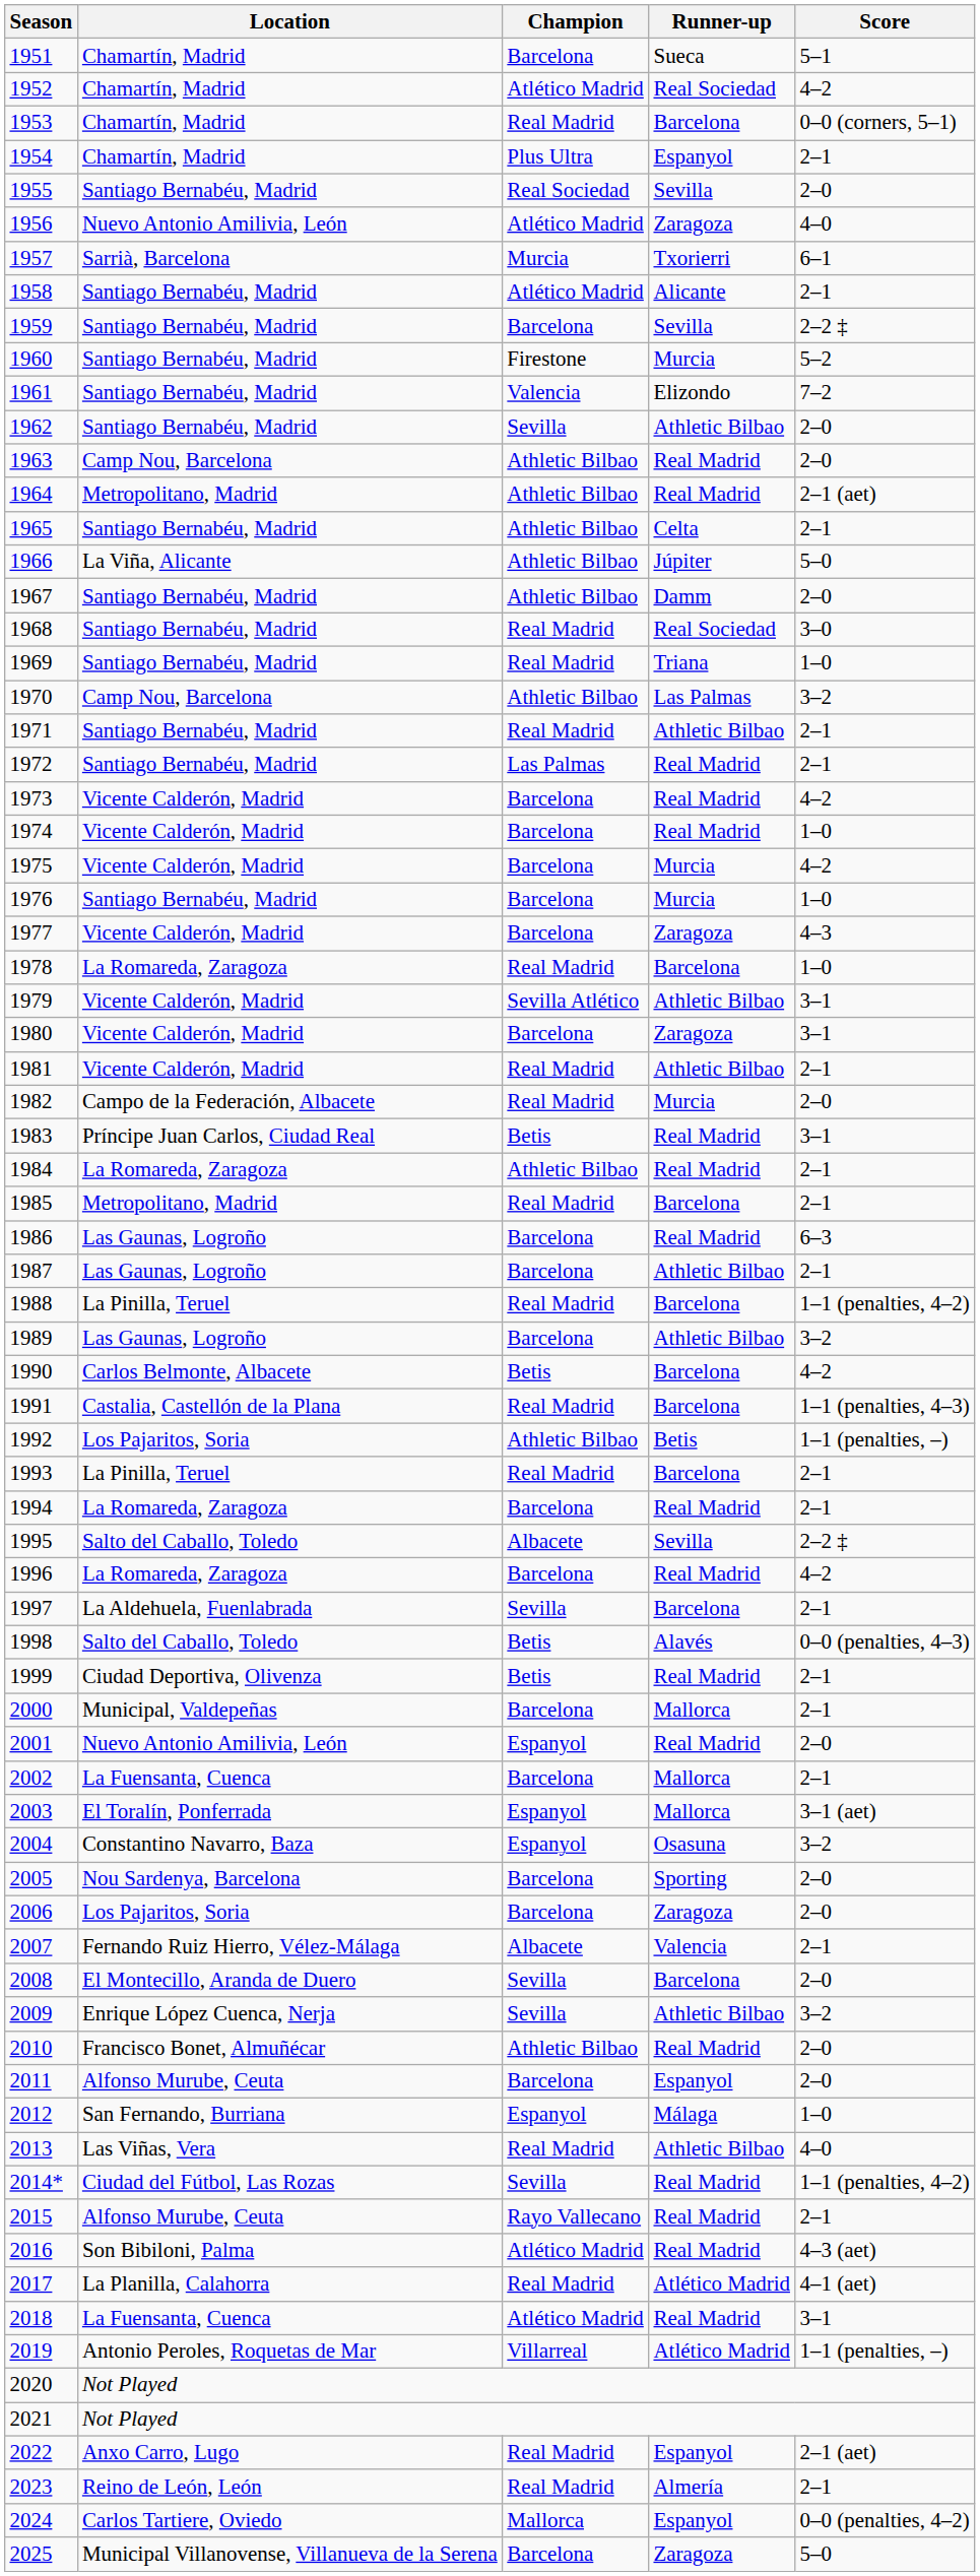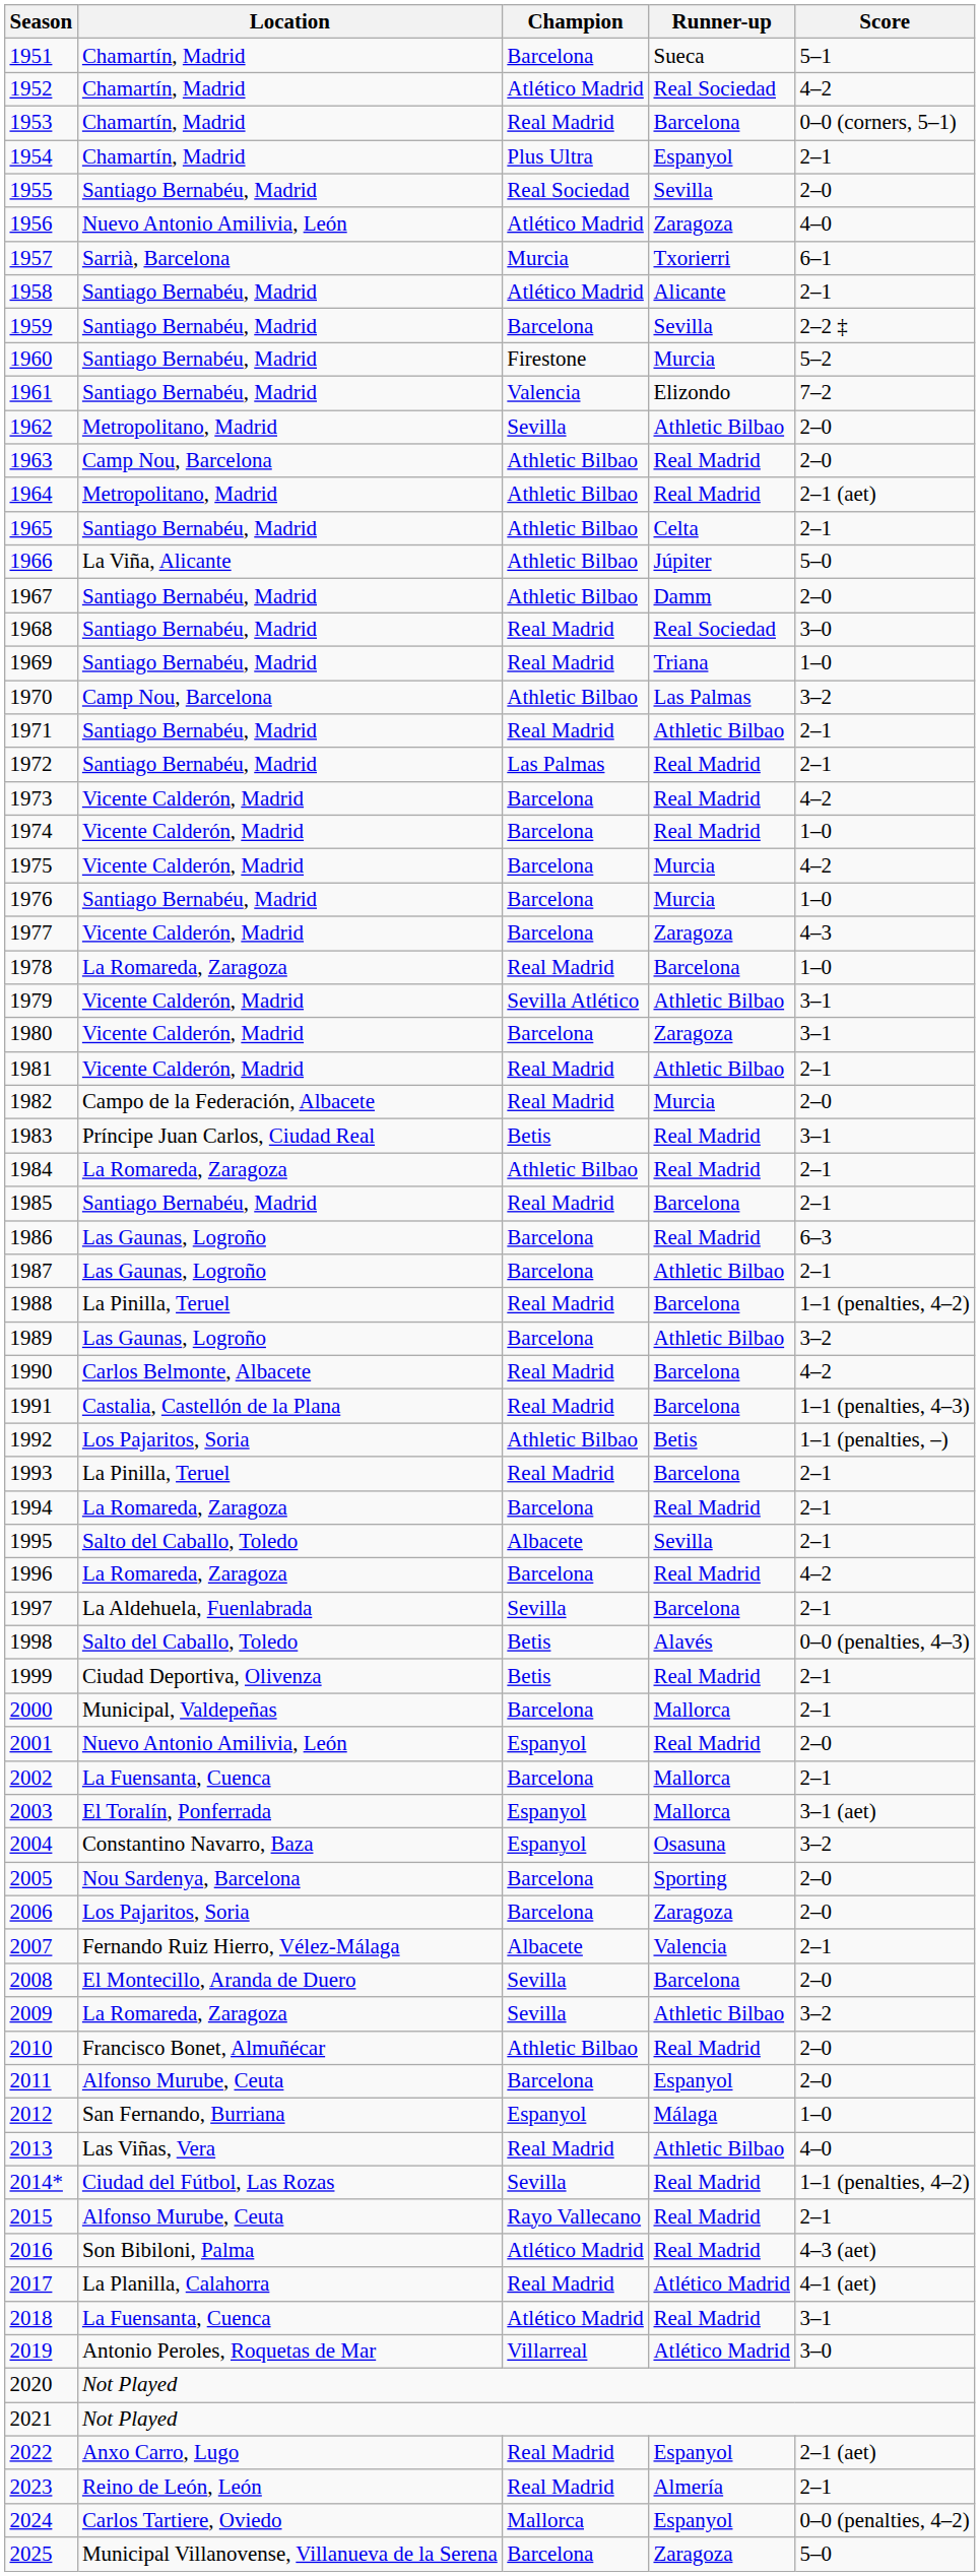1962 | Location: Santiago Bernabéu, Madrid -> Metropolitano, Madrid
1985 | Location: Metropolitano, Madrid -> Santiago Bernabéu, Madrid
1990 | Champion: Betis -> Real Madrid
1995 | Score: 2–2 ‡ -> 2–1
2009 | Location: Enrique López Cuenca, Nerja -> La Romareda, Zaragoza
2019 | Score: 1–1 (penalties, –) -> 3–0
